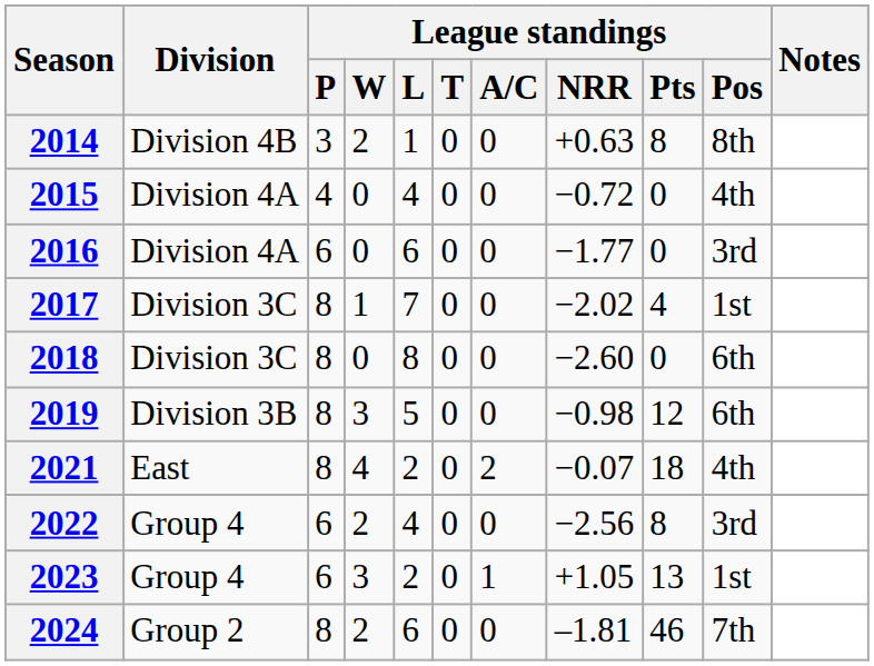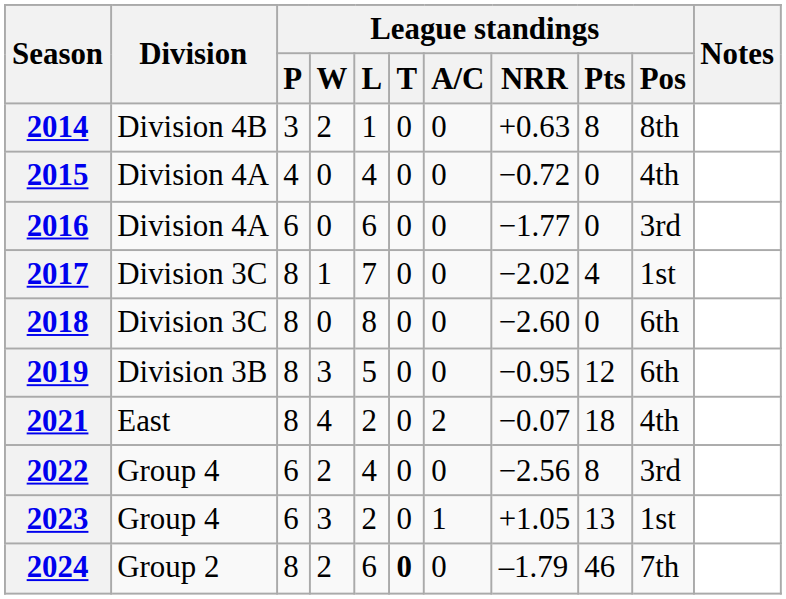2019 | League standings / NRR: −0.98 -> −0.95
2024 | League standings / T: normal -> bold
2024 | League standings / NRR: –1.81 -> –1.79
